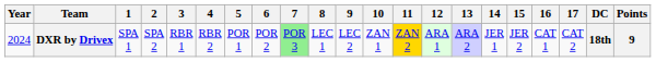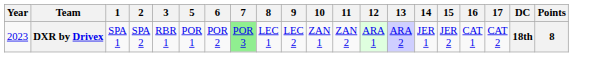- column: 4 | RBR 2
DXR by Drivex | Year: 2024 -> 2023
DXR by Drivex | 11: gold background -> no background
DXR by Drivex | Points: 9 -> 8
